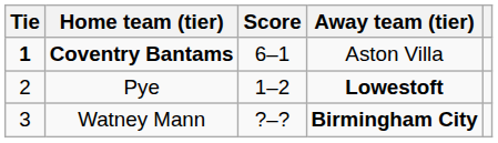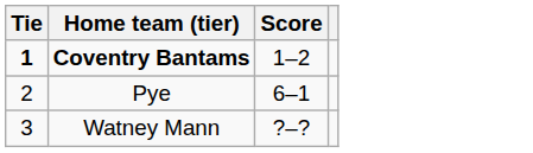- column: Away team (tier) | Aston Villa | Lowestoft | Birmingham City
Coventry Bantams | Score: 6–1 -> 1–2
Pye | Score: 1–2 -> 6–1
